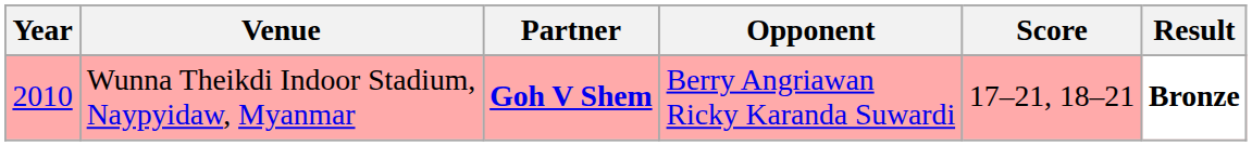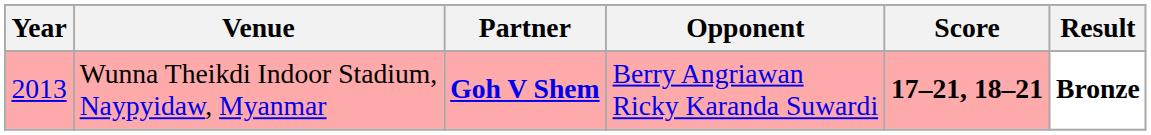Wunna Theikdi Indoor Stadium, Naypyidaw, Myanmar | Year: 2010 -> 2013
Wunna Theikdi Indoor Stadium, Naypyidaw, Myanmar | Score: normal -> bold
